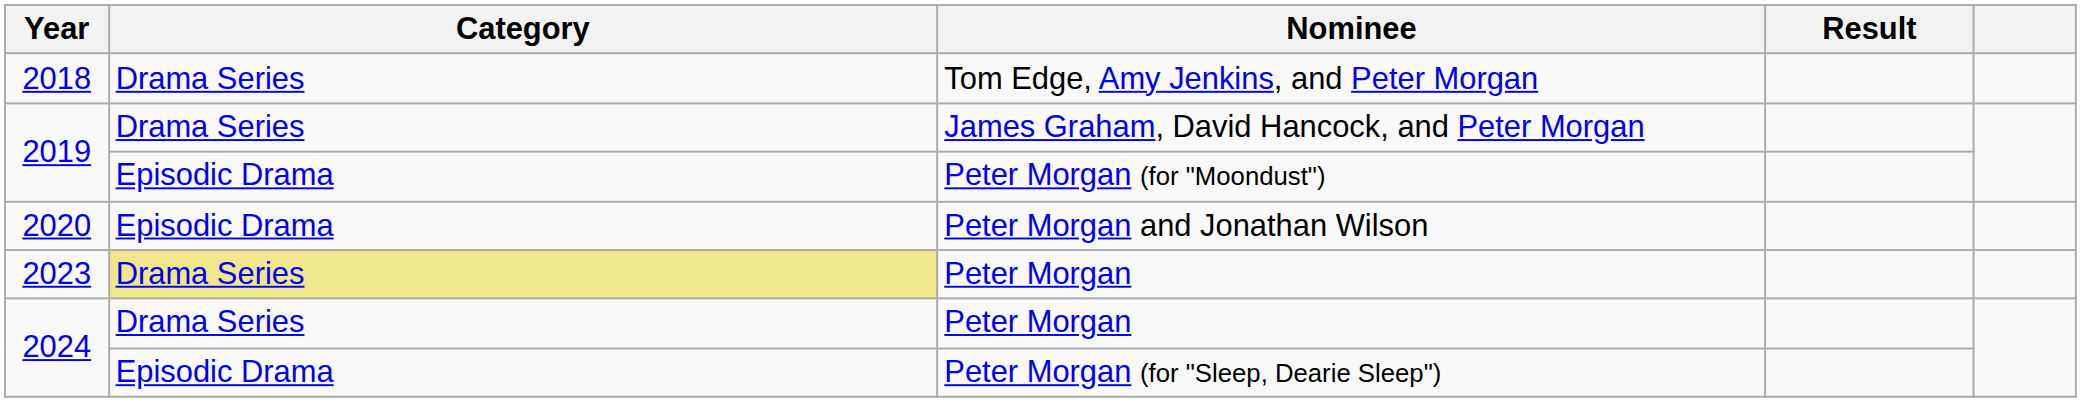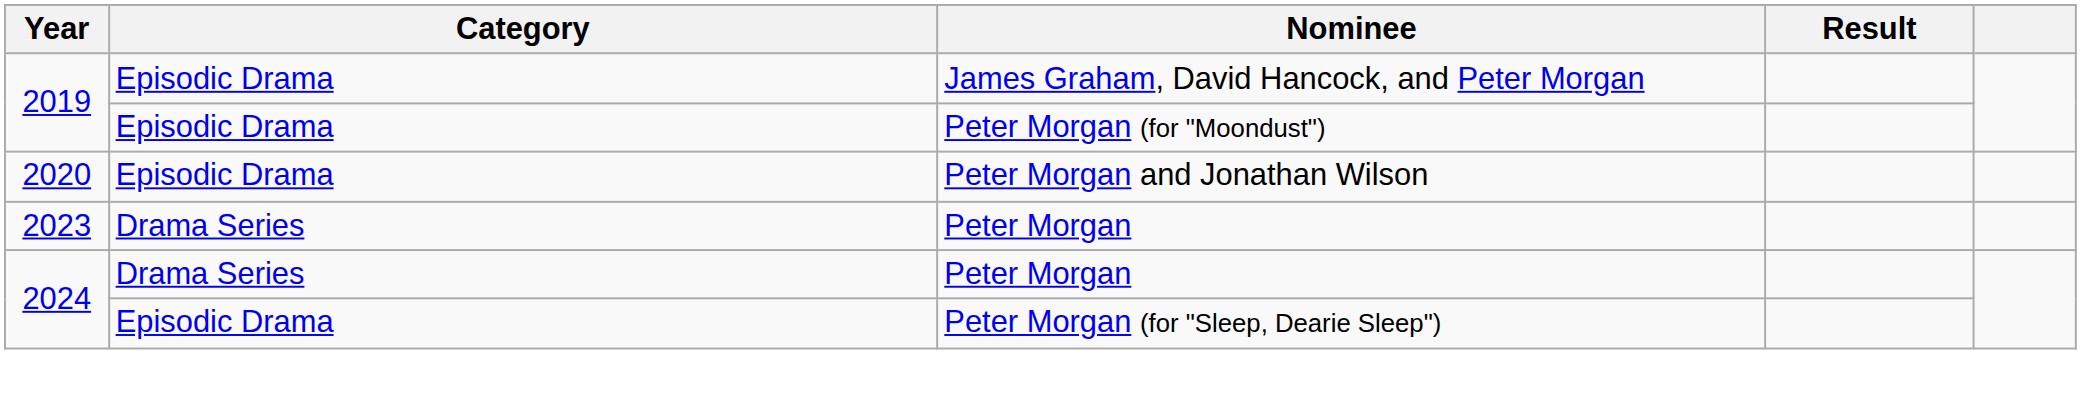- row: 2018 | Drama Series | Tom Edge, Amy Jenkins, and Peter Morgan
James Graham, David Hancock, and Peter Morgan | Category: Drama Series -> Episodic Drama
2023 / Peter Morgan | Category: khaki background -> no background
